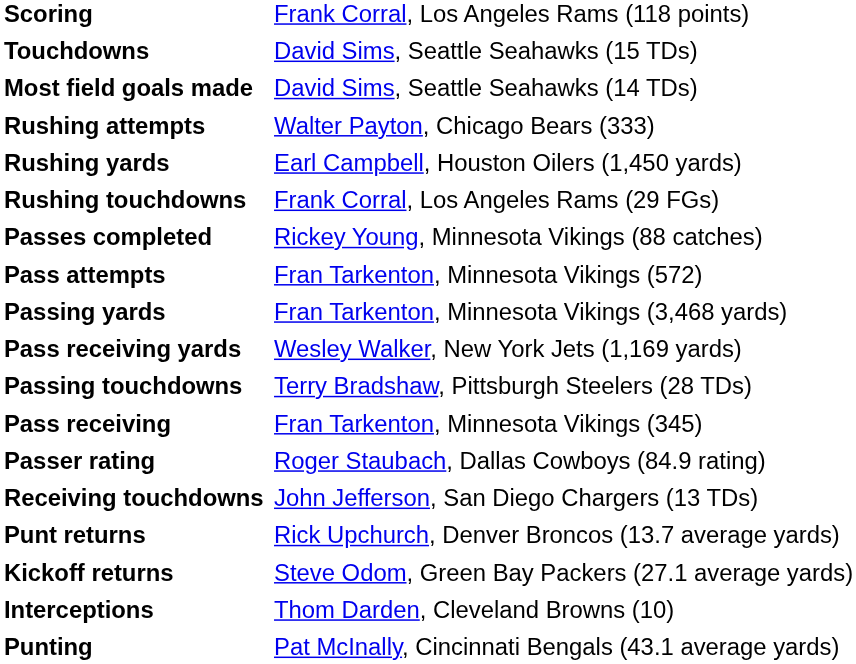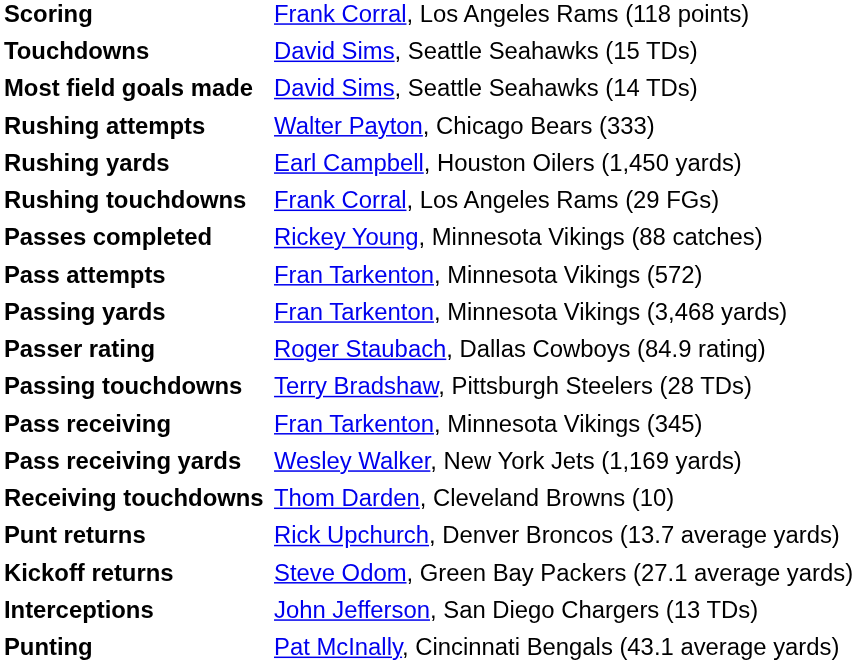rows swapped: Passer rating <-> Pass receiving yards
Receiving touchdowns | column 2: John Jefferson, San Diego Chargers (13 TDs) -> Thom Darden, Cleveland Browns (10)
Interceptions | column 2: Thom Darden, Cleveland Browns (10) -> John Jefferson, San Diego Chargers (13 TDs)
